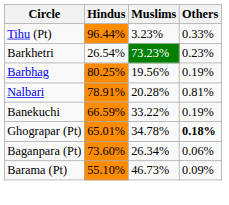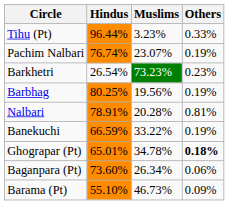+ row: Pachim Nalbari | 76.74% | 23.07% | 0.19%
